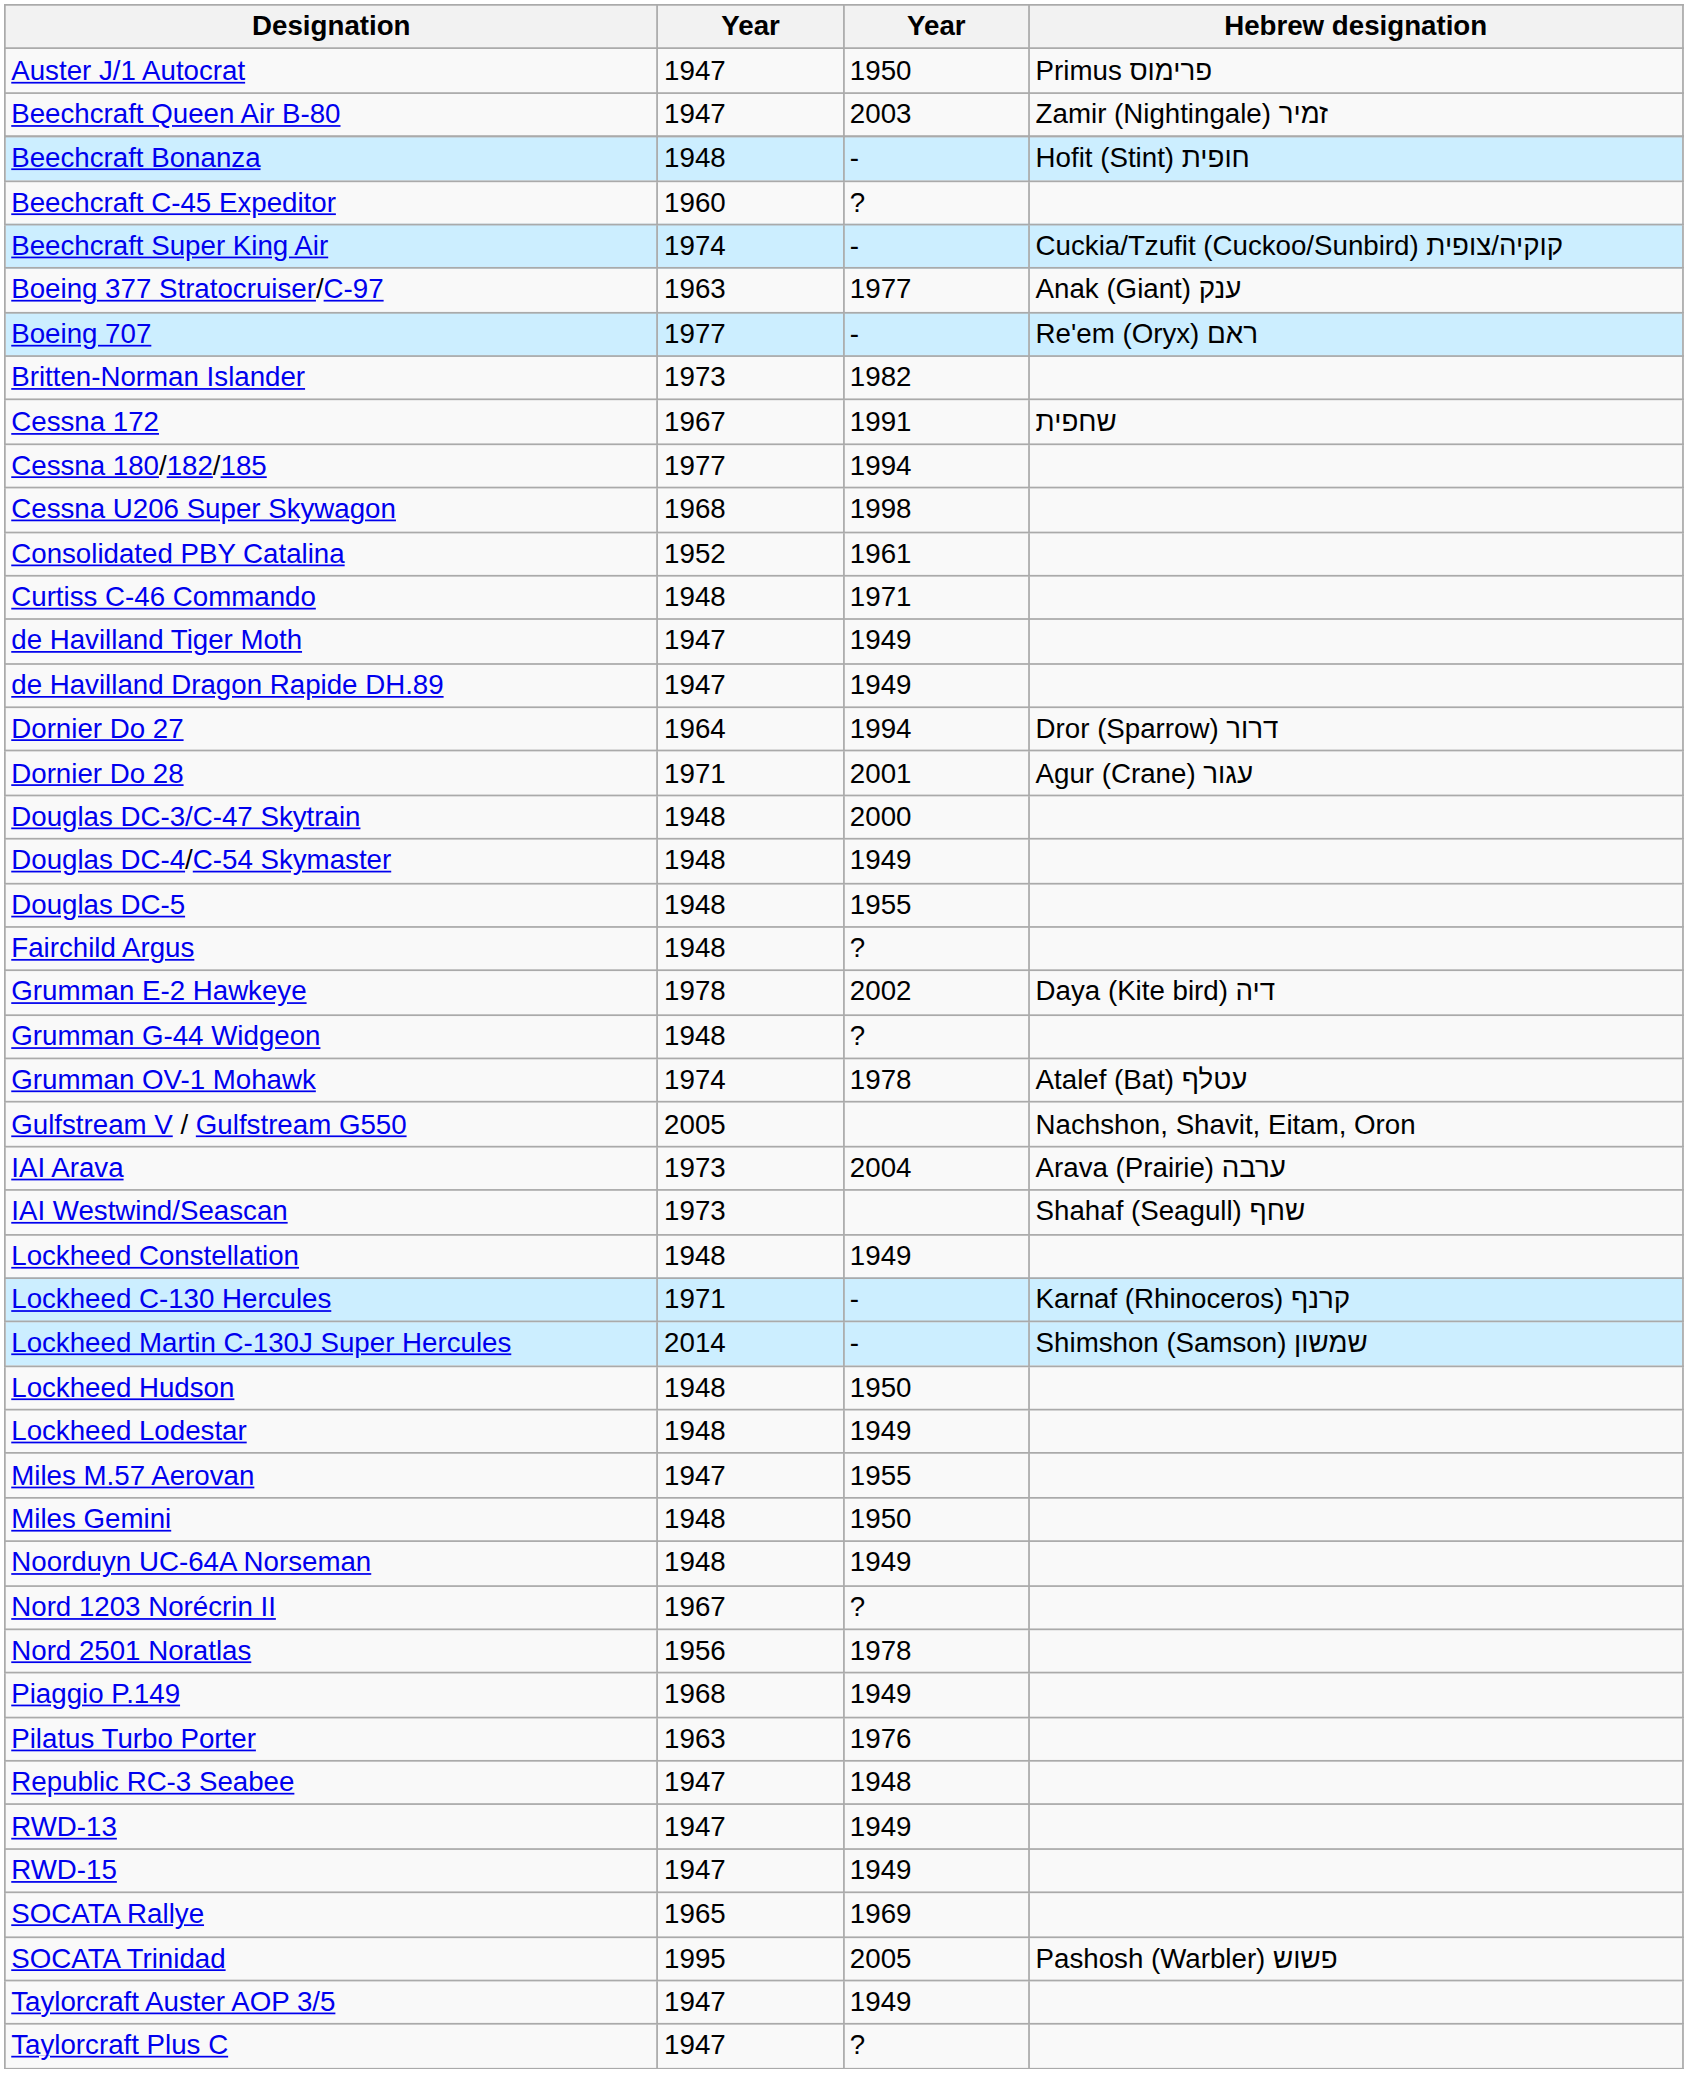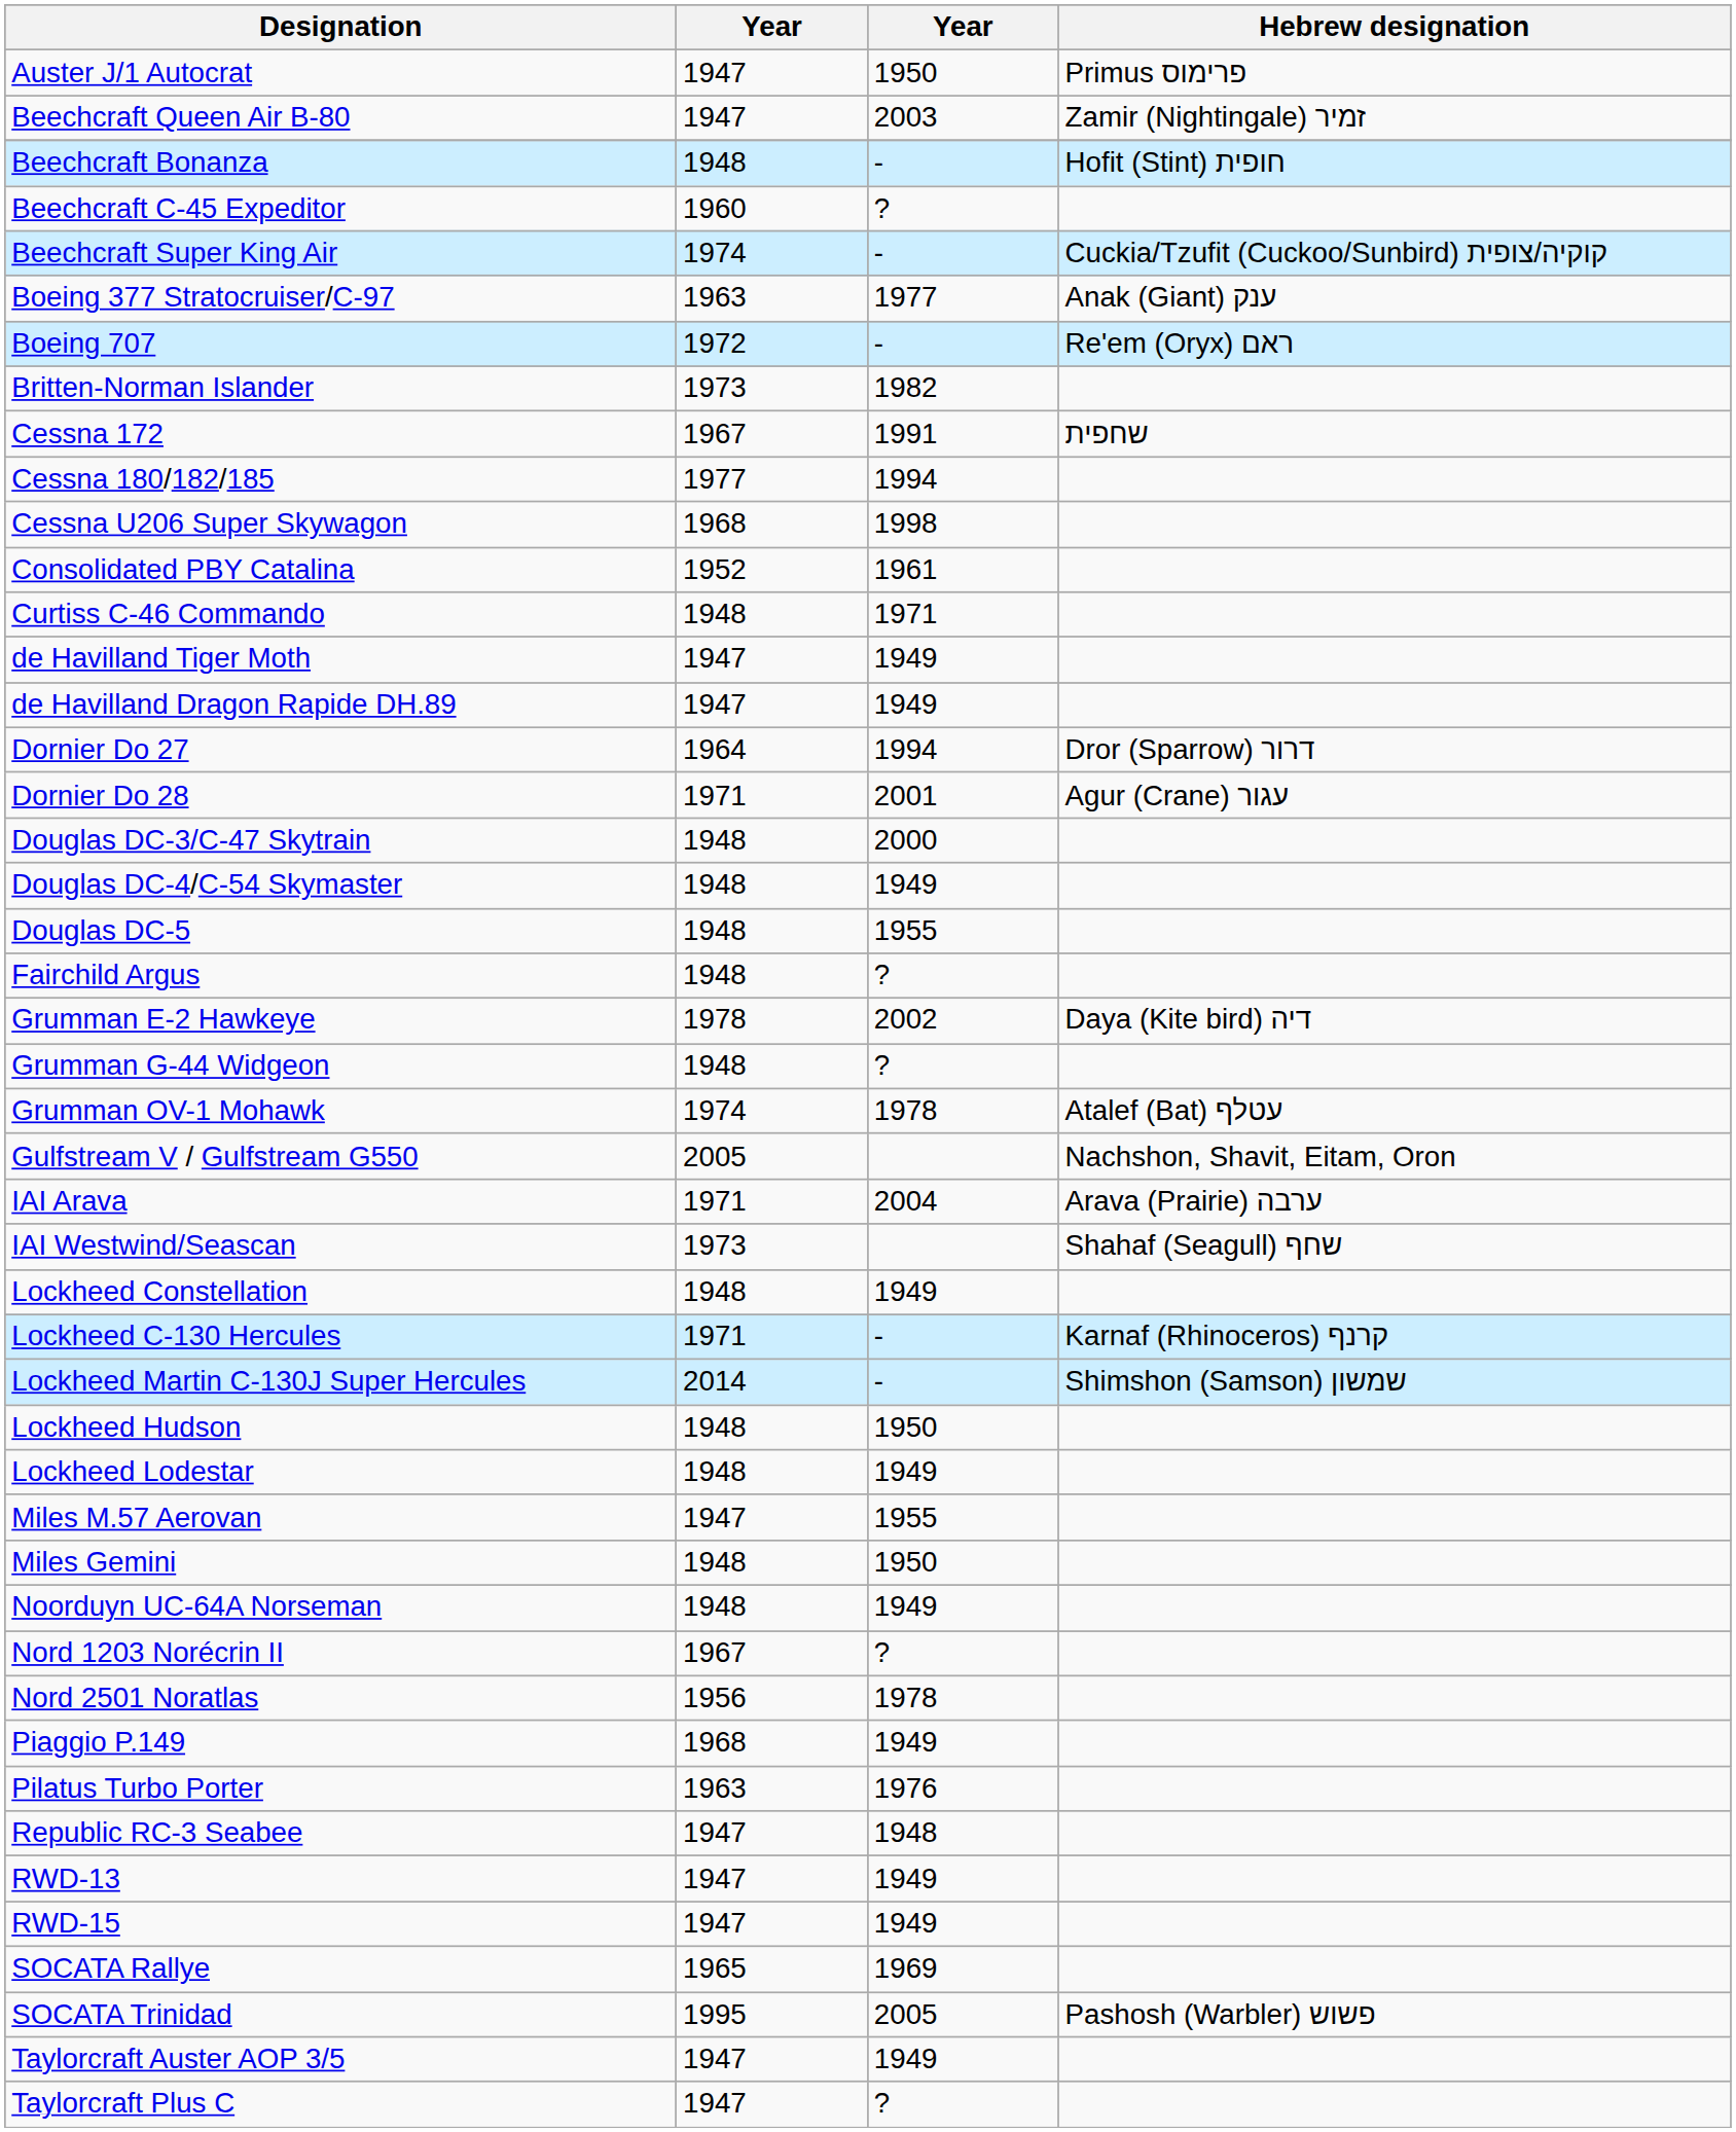Boeing 707 | column 2: 1977 -> 1972
IAI Arava | column 2: 1973 -> 1971
